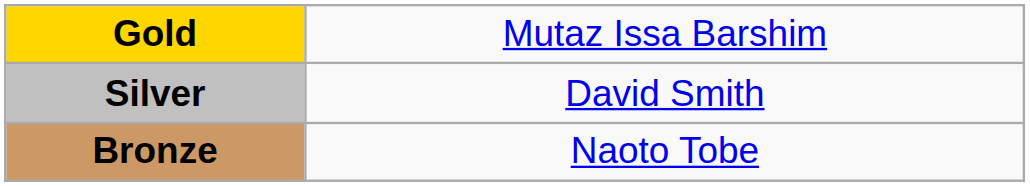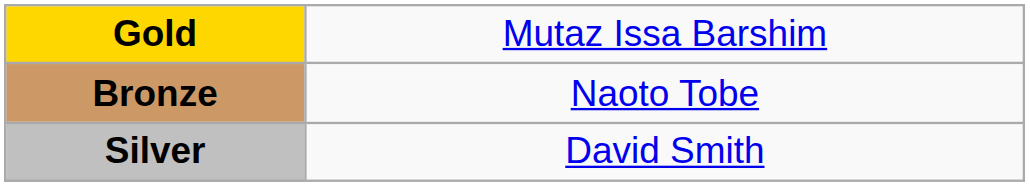rows swapped: Silver <-> Bronze
